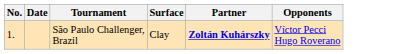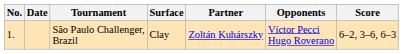+ column: Score | 6–2, 3–6, 6–3
São Paulo Challenger, Brazil | Partner: bold -> normal
